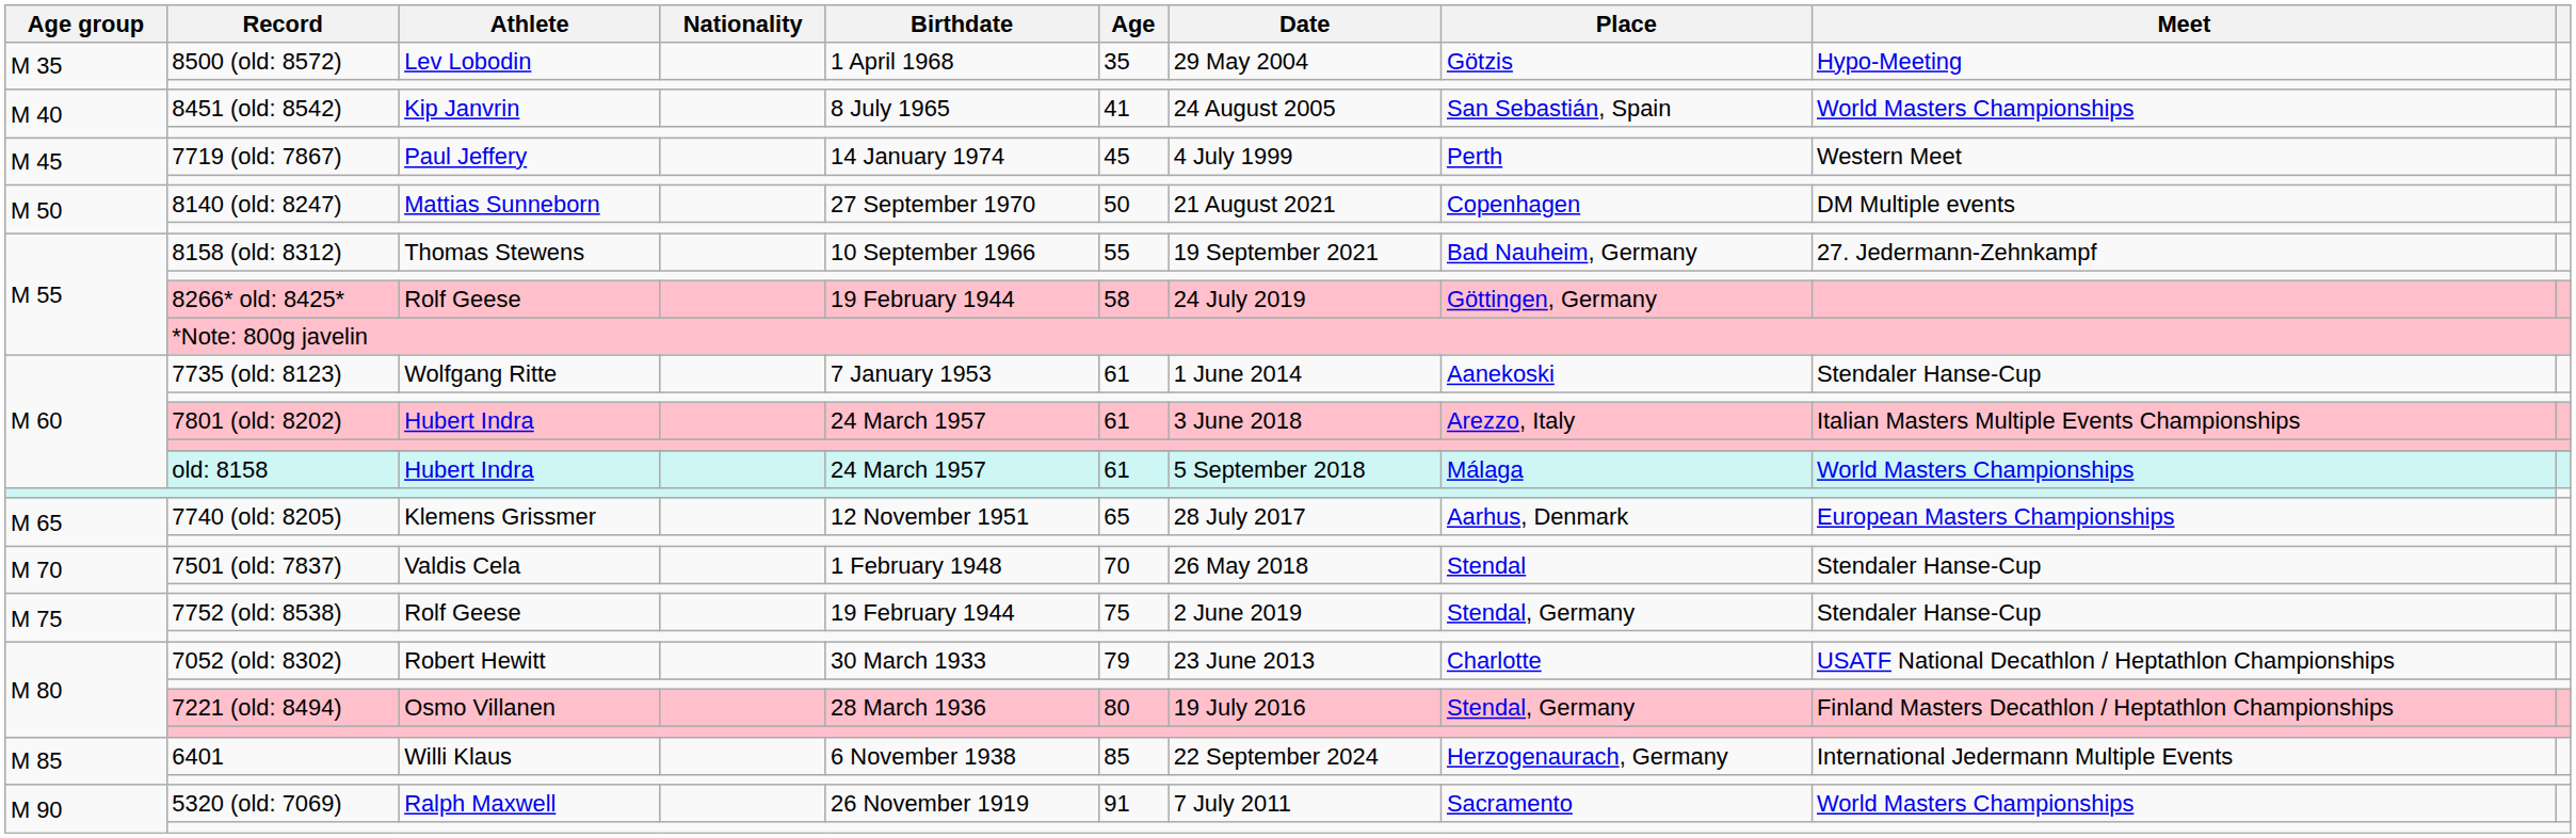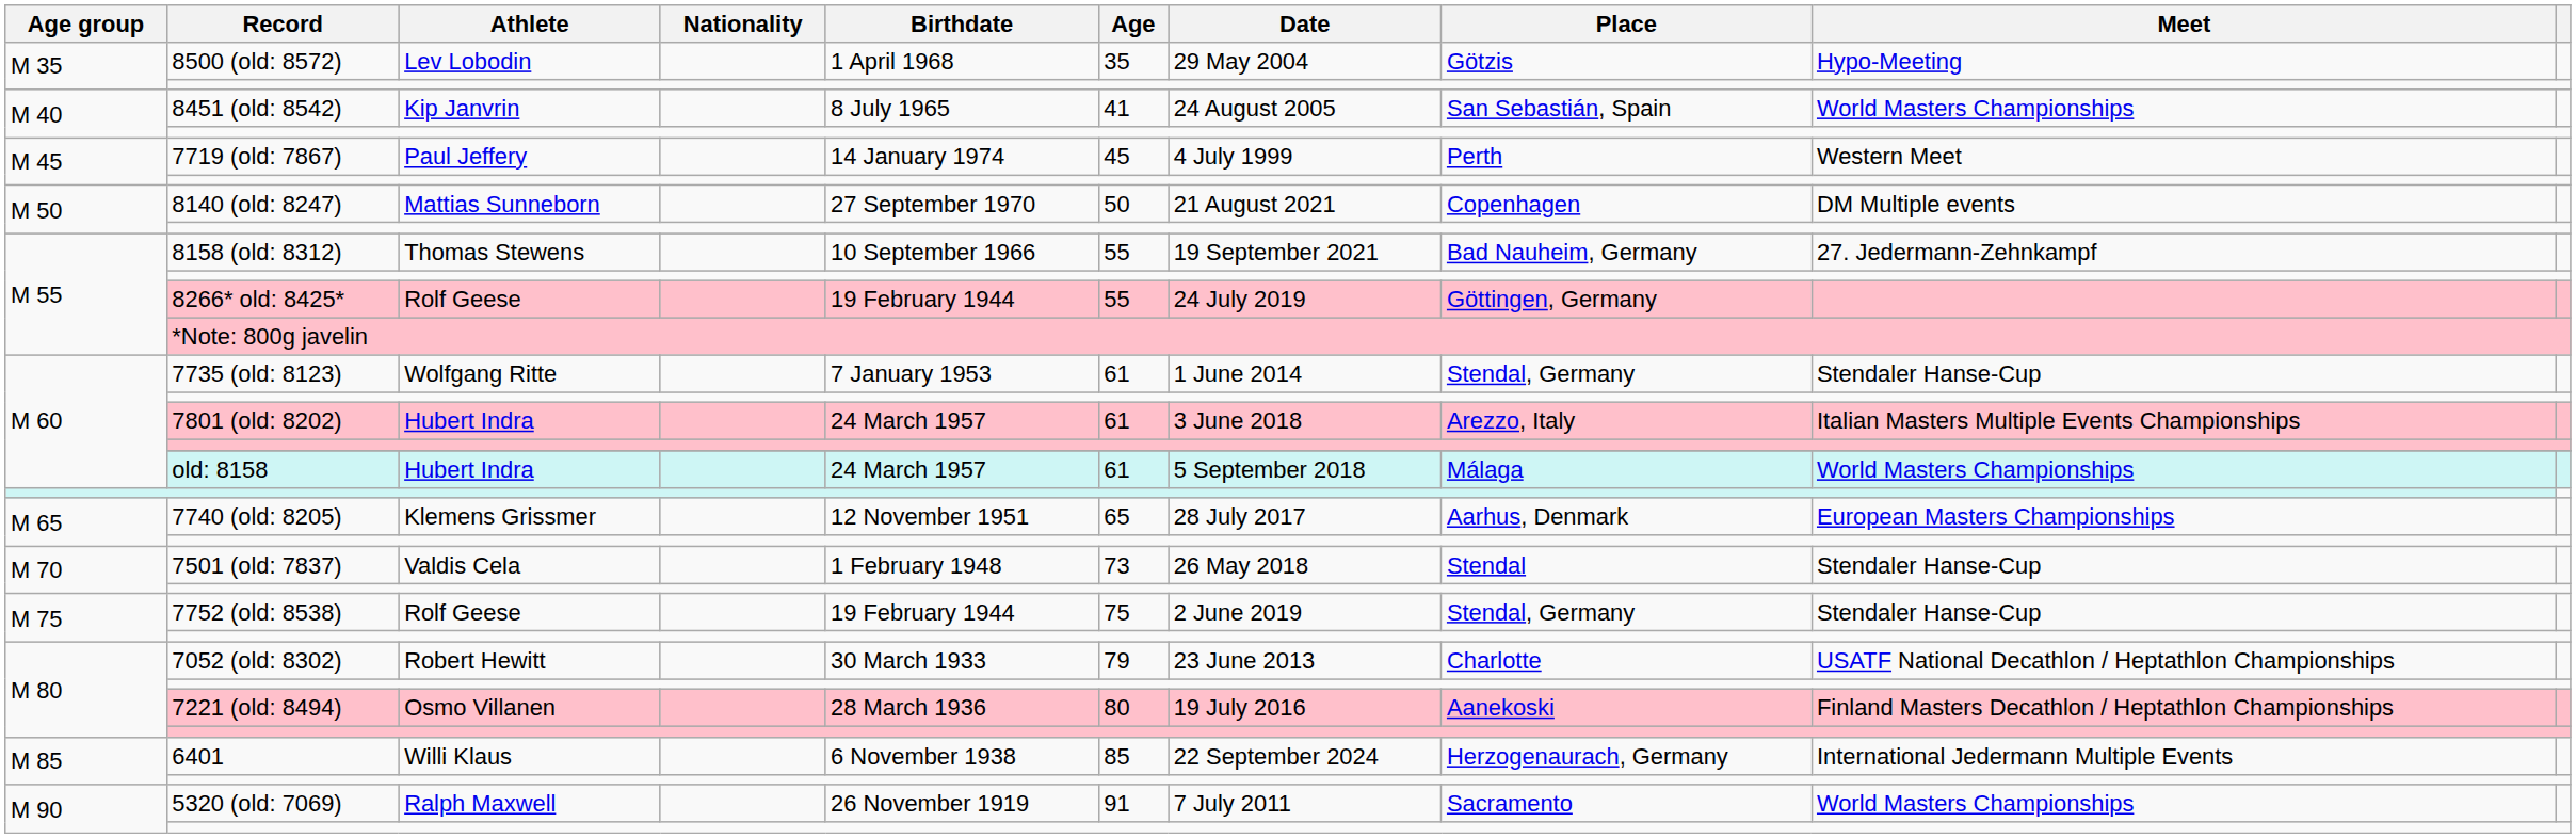8266* old: 8425* | Age: 58 -> 55
7735 (old: 8123) | Place: Aanekoski -> Stendal, Germany
7501 (old: 7837) | Age: 70 -> 73
7221 (old: 8494) | Place: Stendal, Germany -> Aanekoski
